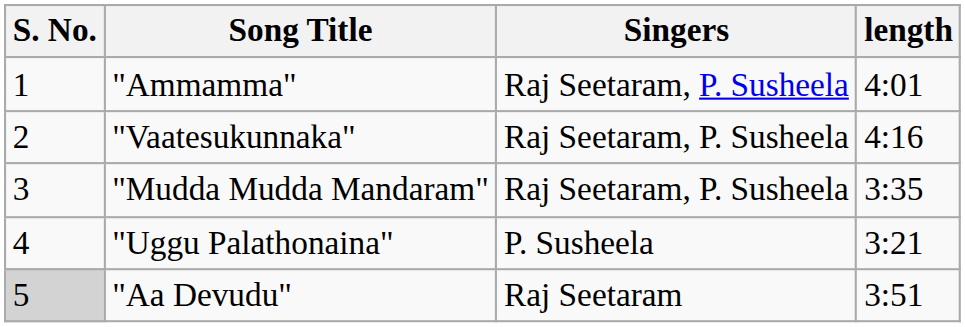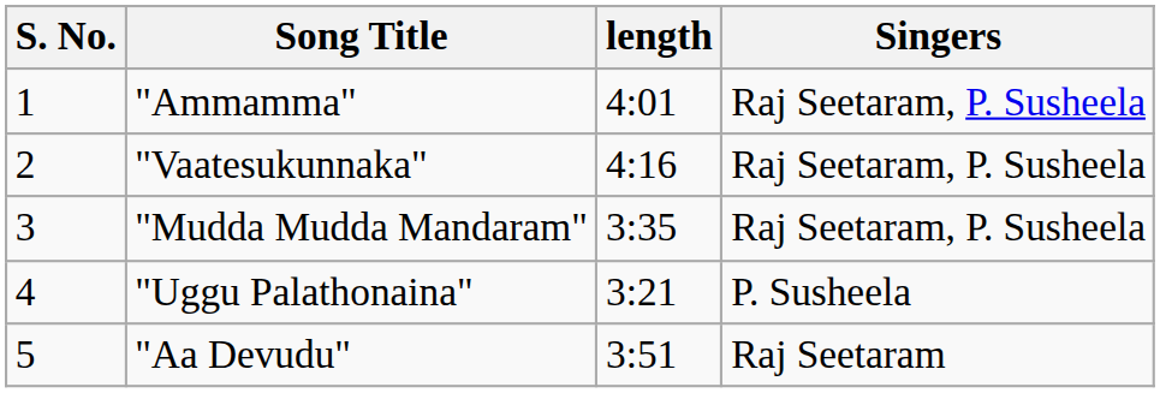columns swapped: Singers <-> length
"Aa Devudu" | S. No.: lightgrey background -> no background
